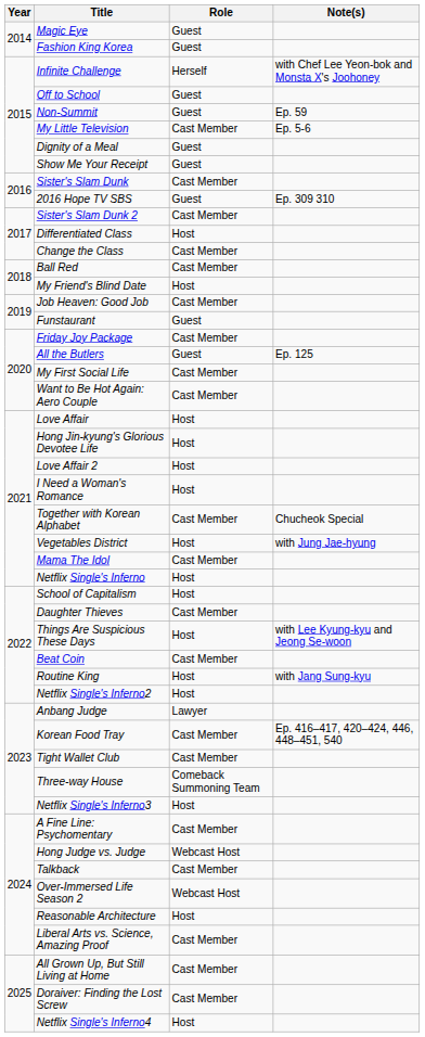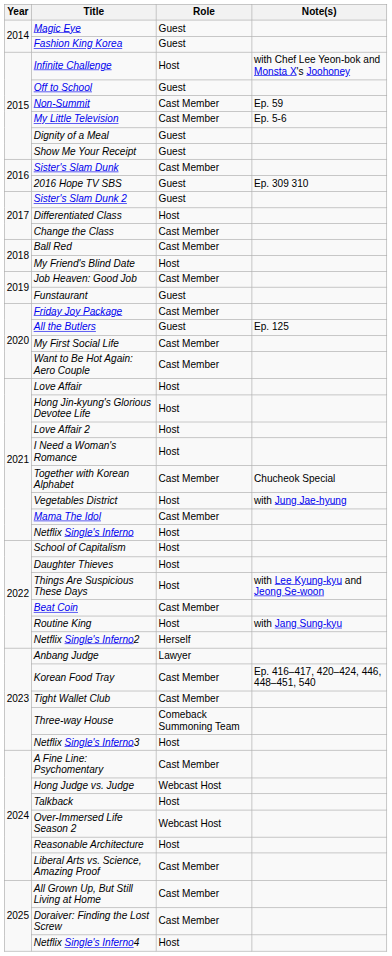Infinite Challenge | Role: Herself -> Host
Non-Summit | Role: Guest -> Cast Member
Sister's Slam Dunk 2 | Role: Cast Member -> Guest
Daughter Thieves | Role: Cast Member -> Host
Netflix Single's Inferno2 | Role: Host -> Herself
Talkback | Role: Cast Member -> Host
